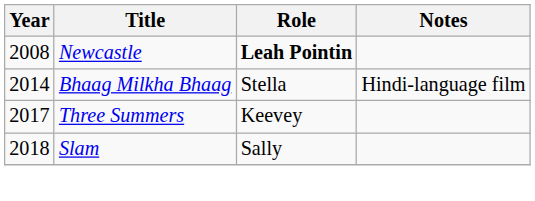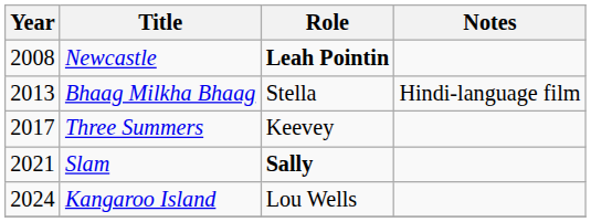Bhaag Milkha Bhaag | Year: 2014 -> 2013
Slam | Year: 2018 -> 2021
Slam | Role: normal -> bold
+ row: 2024 | Kangaroo Island | Lou Wells
